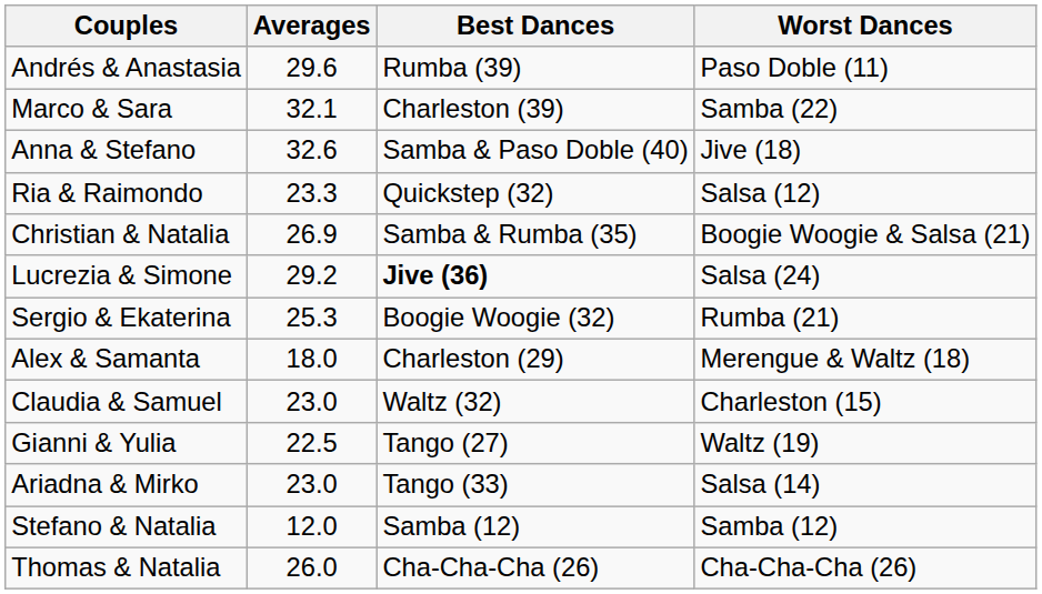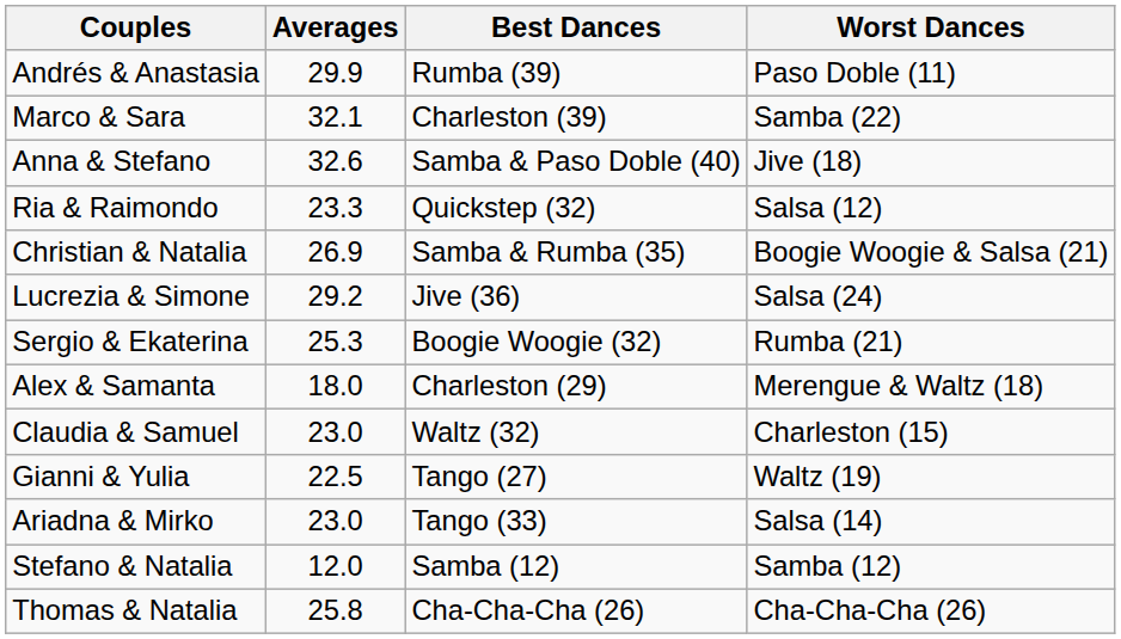Andrés & Anastasia | Averages: 29.6 -> 29.9
Lucrezia & Simone | Best Dances: bold -> normal
Thomas & Natalia | Averages: 26.0 -> 25.8
